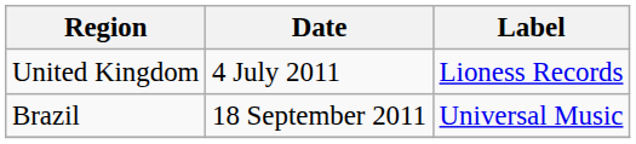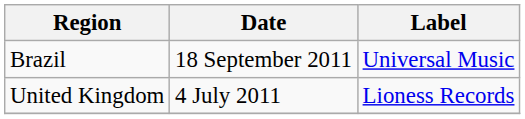rows swapped: United Kingdom <-> Brazil
